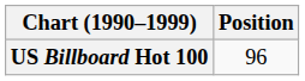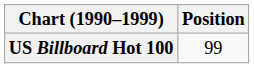US Billboard Hot 100 | Position: 96 -> 99
